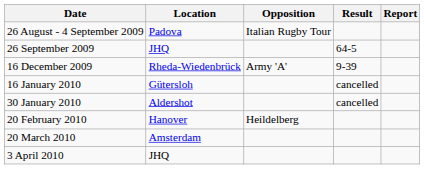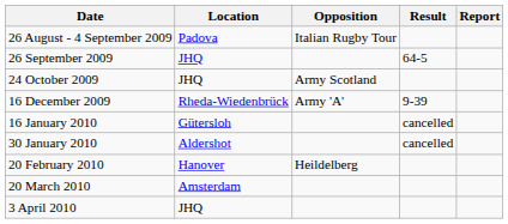+ row: 24 October 2009 | JHQ | Army Scotland
